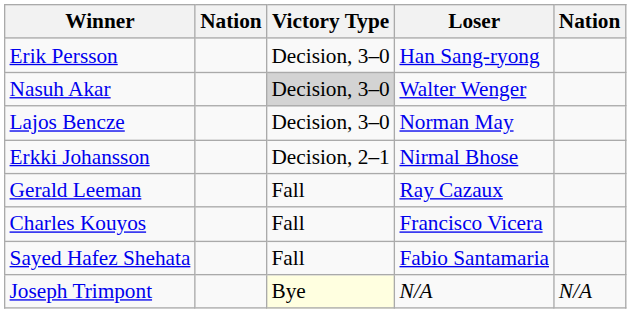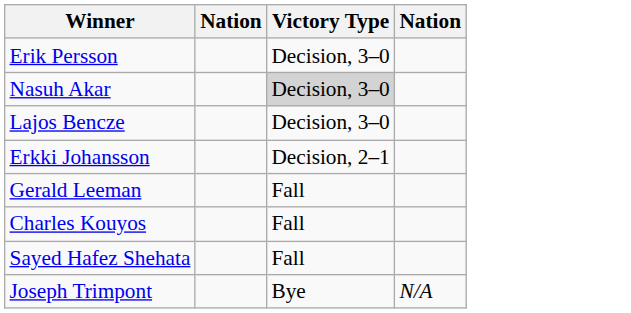- column: Loser | Han Sang-ryong | Walter Wenger | Norman May | Nirmal Bhose | Ray Cazaux | Francisco Vicera | Fabio Santamaria | N/A
Joseph Trimpont | Victory Type: lightyellow background -> no background
